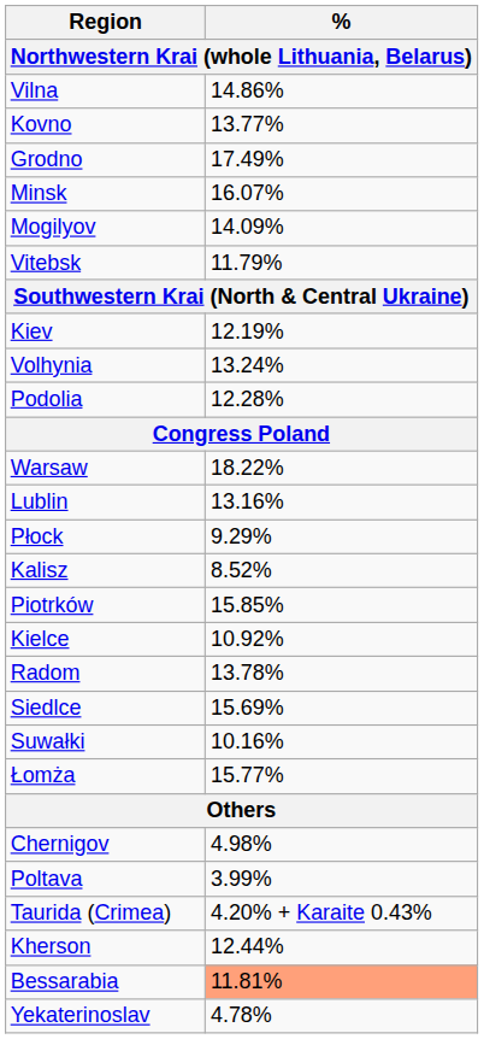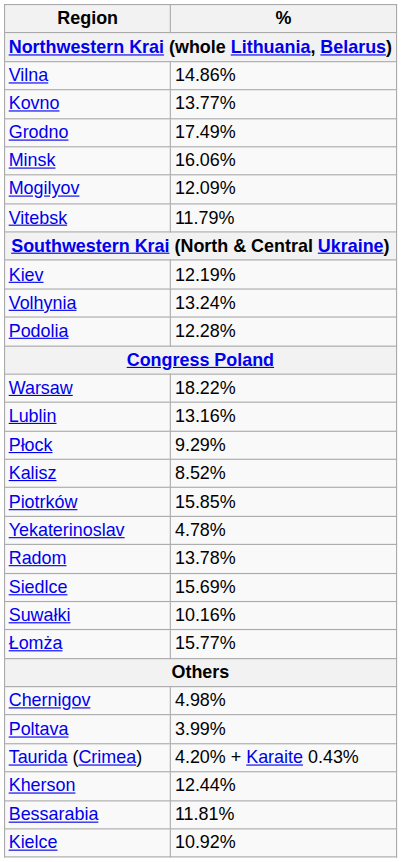Minsk | %: 16.07% -> 16.06%
Mogilyov | %: 14.09% -> 12.09%
rows swapped: Kielce <-> Yekaterinoslav
Bessarabia | %: lightsalmon background -> no background
